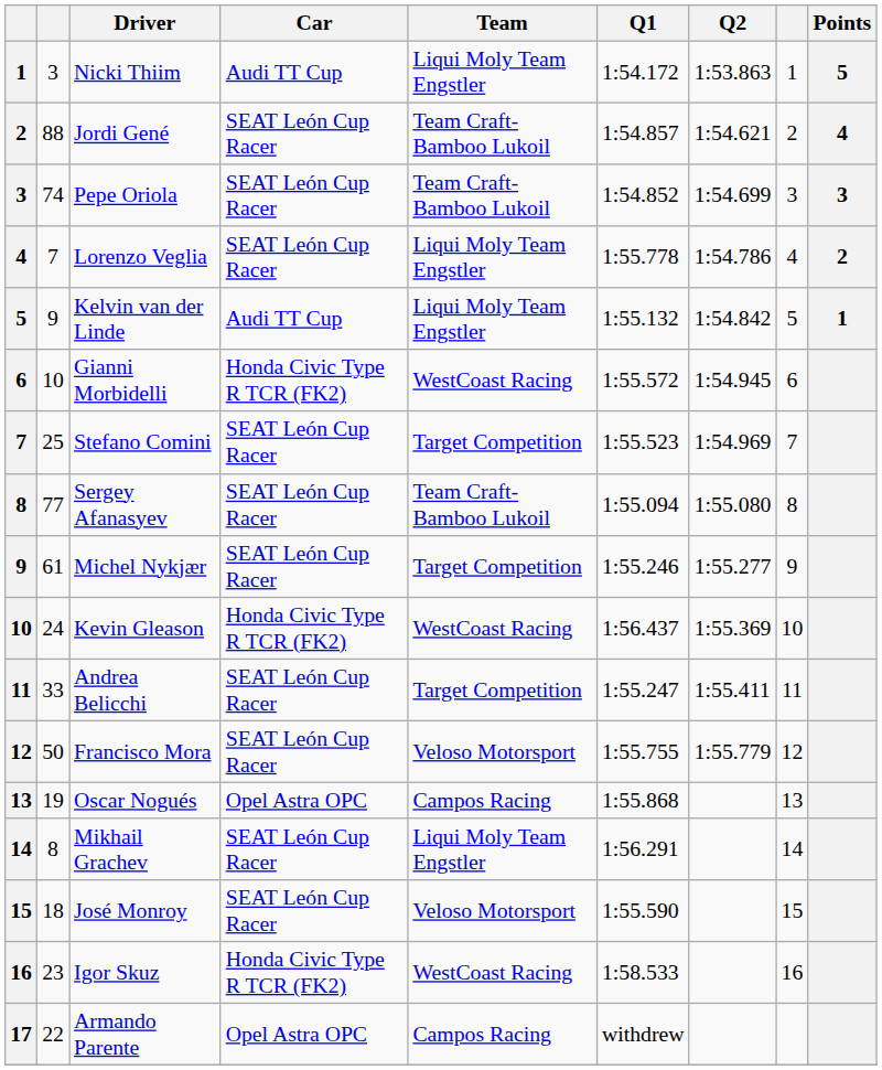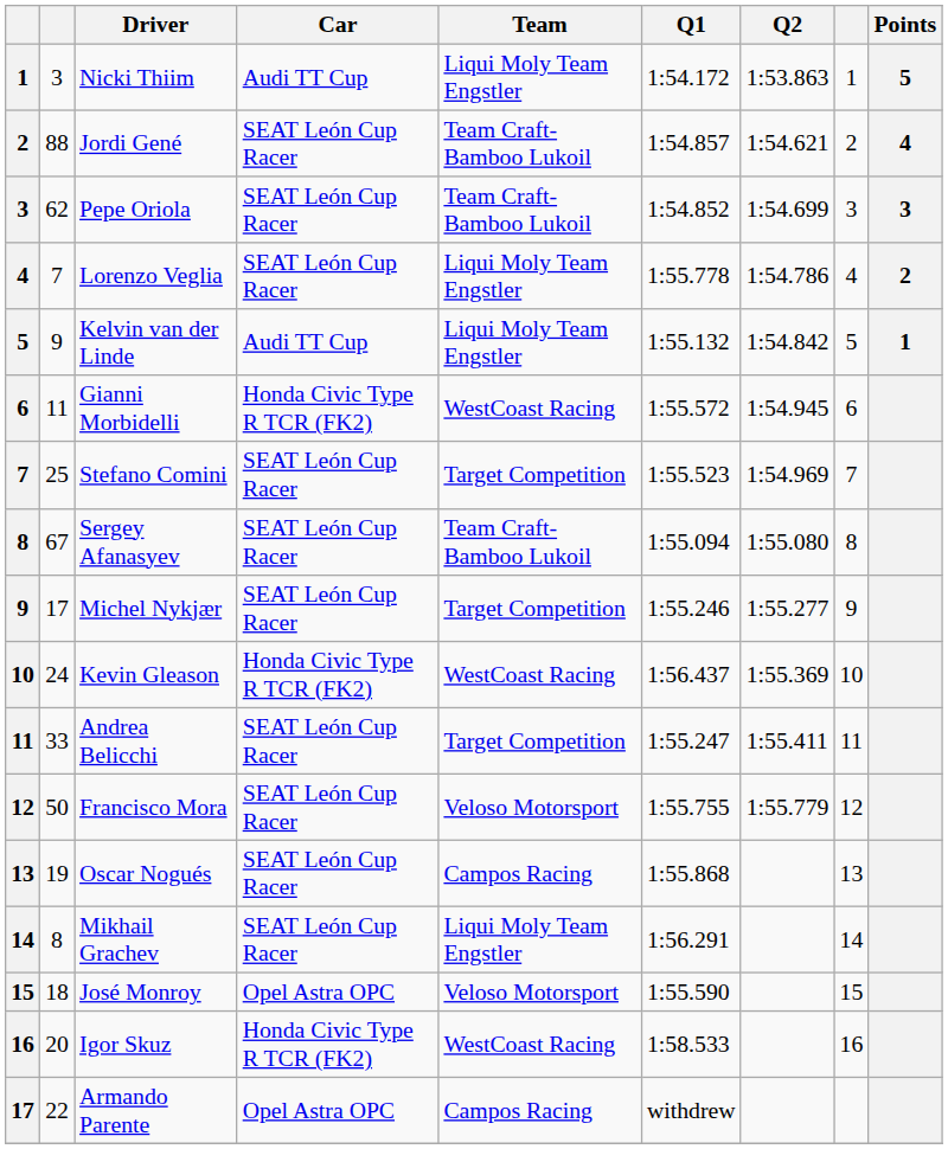Pepe Oriola | column 2: 74 -> 62
Gianni Morbidelli | column 2: 10 -> 11
Sergey Afanasyev | column 2: 77 -> 67
Michel Nykjær | column 2: 61 -> 17
Oscar Nogués | Car: Opel Astra OPC -> SEAT León Cup Racer
José Monroy | Car: SEAT León Cup Racer -> Opel Astra OPC
Igor Skuz | column 2: 23 -> 20
